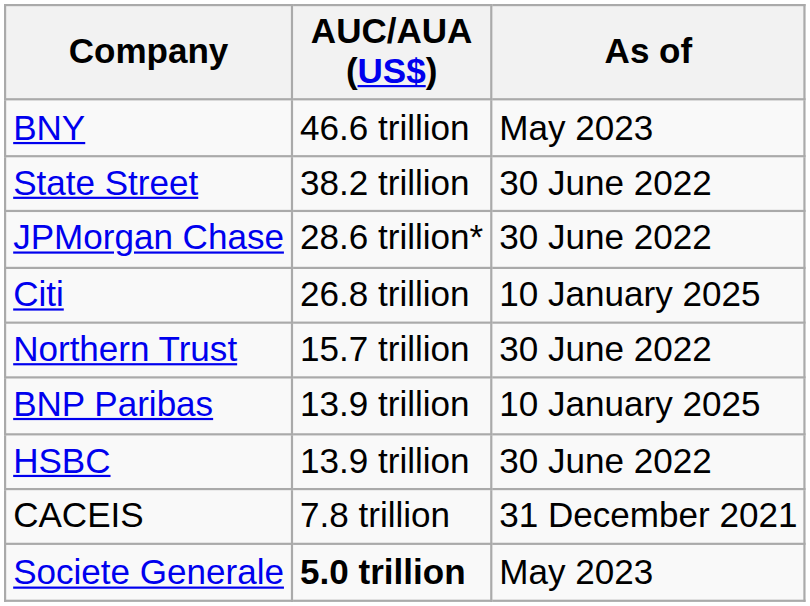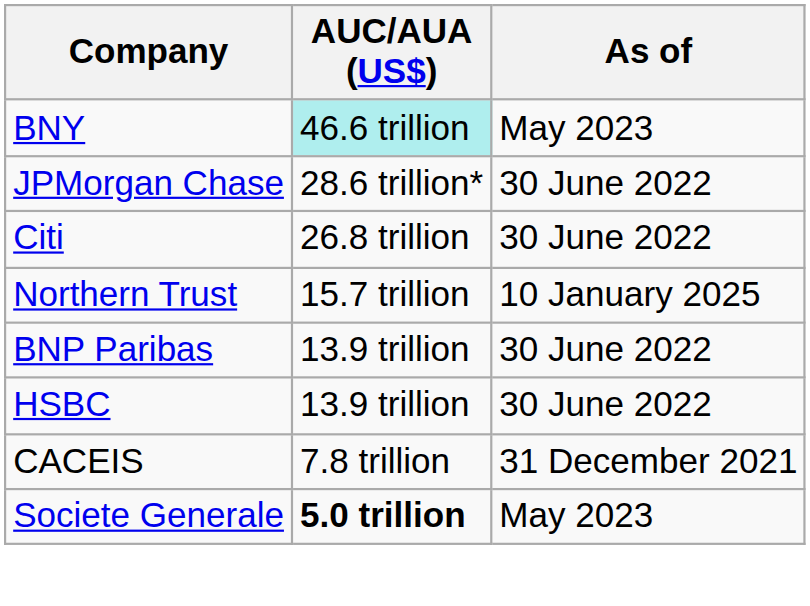BNY | AUC/AUA (US$): no background -> paleturquoise background
- row: State Street | 38.2 trillion | 30 June 2022
Citi | As of: 10 January 2025 -> 30 June 2022
Northern Trust | As of: 30 June 2022 -> 10 January 2025
BNP Paribas | As of: 10 January 2025 -> 30 June 2022
